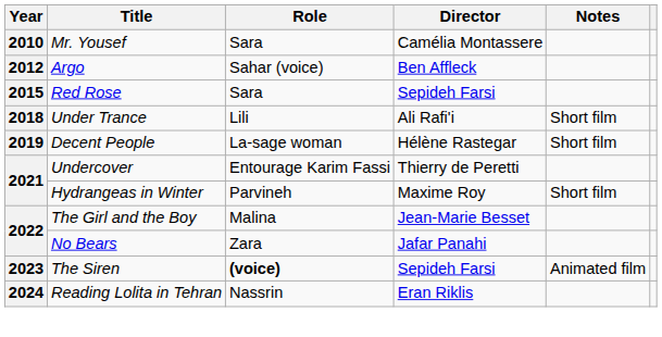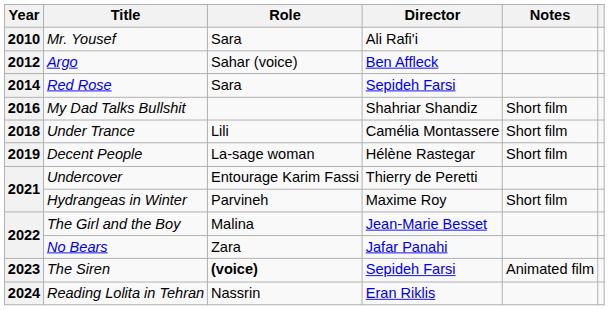Mr. Yousef | Director: Camélia Montassere -> Ali Rafi'i
Red Rose | Year: 2015 -> 2014
+ row: 2016 | My Dad Talks Bullshit | Shahriar Shandiz | Short film
Under Trance | Director: Ali Rafi'i -> Camélia Montassere
